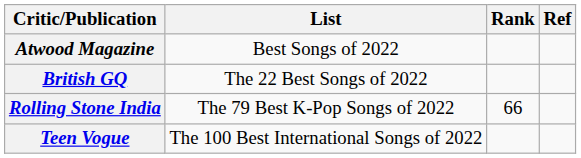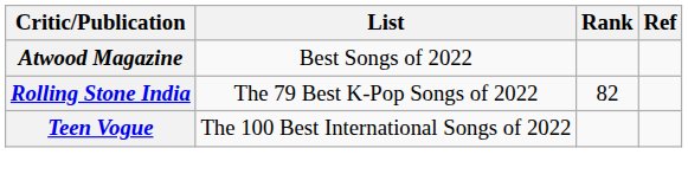- row: British GQ | The 22 Best Songs of 2022
Rolling Stone India | Rank: 66 -> 82
